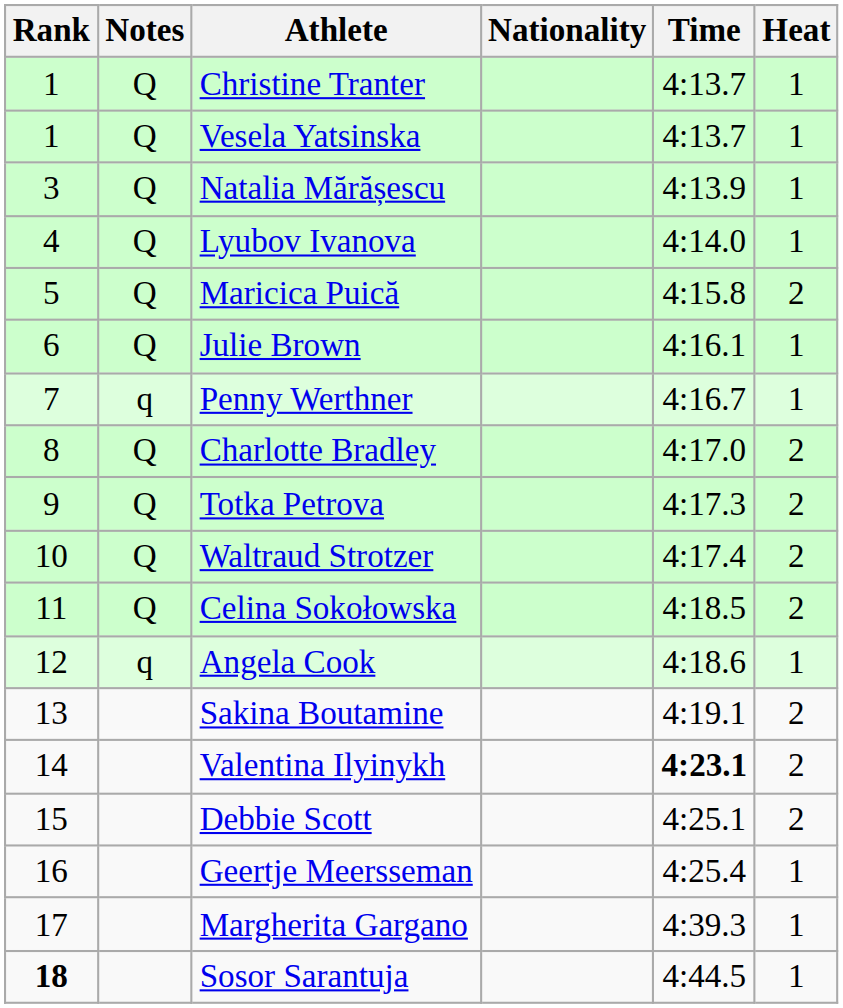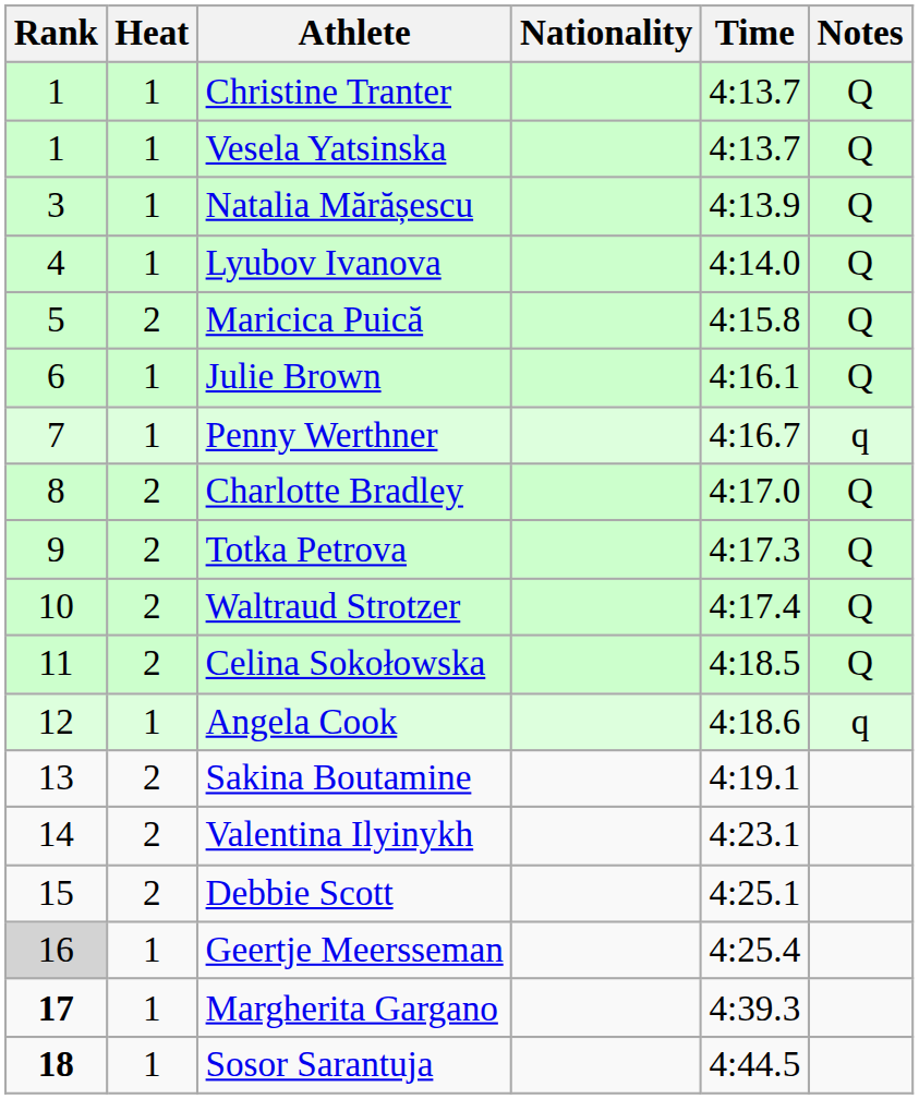columns swapped: Heat <-> Notes
Valentina Ilyinykh | Time: bold -> normal
Geertje Meersseman | Rank: no background -> lightgrey background
Margherita Gargano | Rank: normal -> bold
